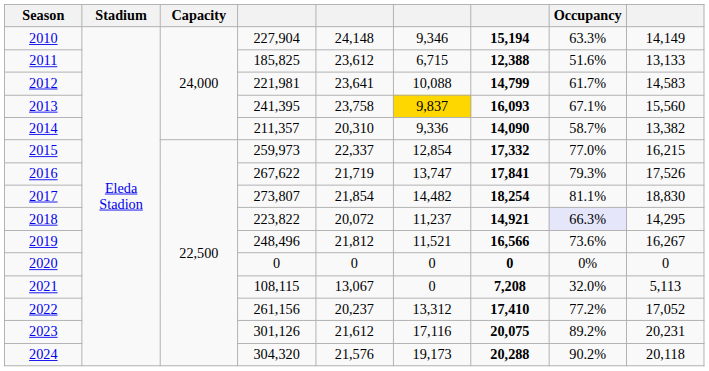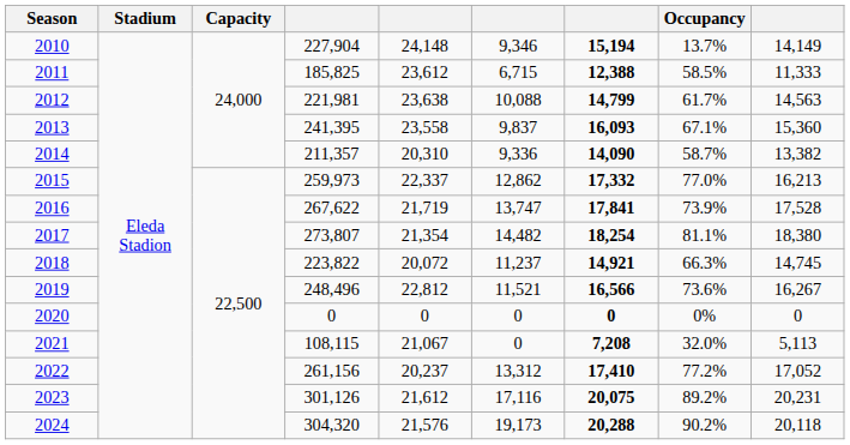2010 | Occupancy: 63.3% -> 13.7%
2011 | Occupancy: 51.6% -> 58.5%
2011 | column 9: 13,133 -> 11,333
2012 | column 5: 23,641 -> 23,638
2012 | column 9: 14,583 -> 14,563
2013 | column 5: 23,758 -> 23,558
2013 | column 6: gold background -> no background
2013 | column 9: 15,560 -> 15,360
2015 | column 6: 12,854 -> 12,862
2015 | column 9: 16,215 -> 16,213
2016 | Occupancy: 79.3% -> 73.9%
2016 | column 9: 17,526 -> 17,528
2017 | column 5: 21,854 -> 21,354
2017 | column 9: 18,830 -> 18,380
2018 | Occupancy: lavender background -> no background
2018 | column 9: 14,295 -> 14,745
2019 | column 5: 21,812 -> 22,812
2021 | column 5: 13,067 -> 21,067
